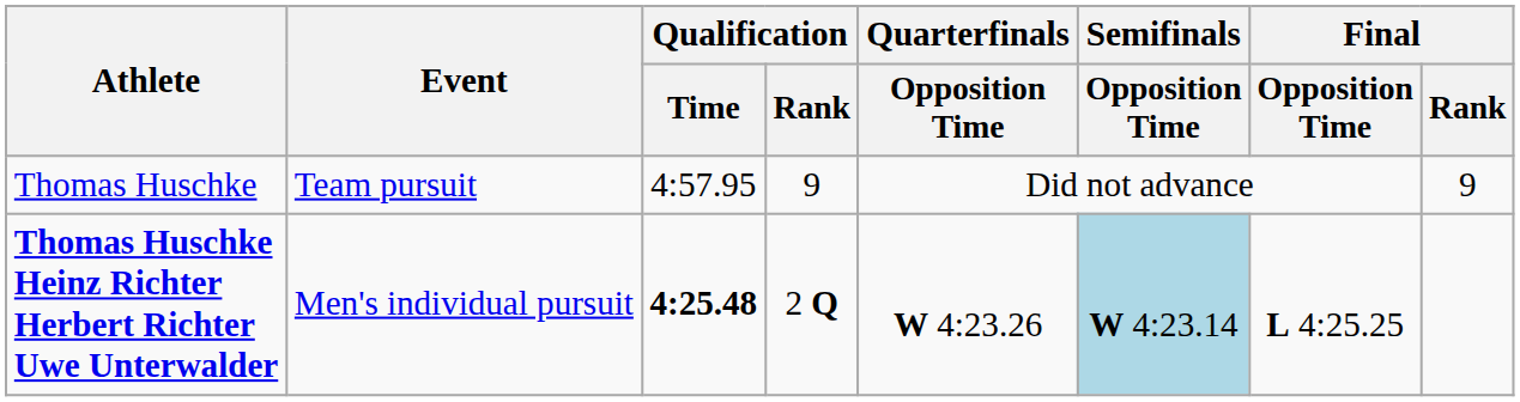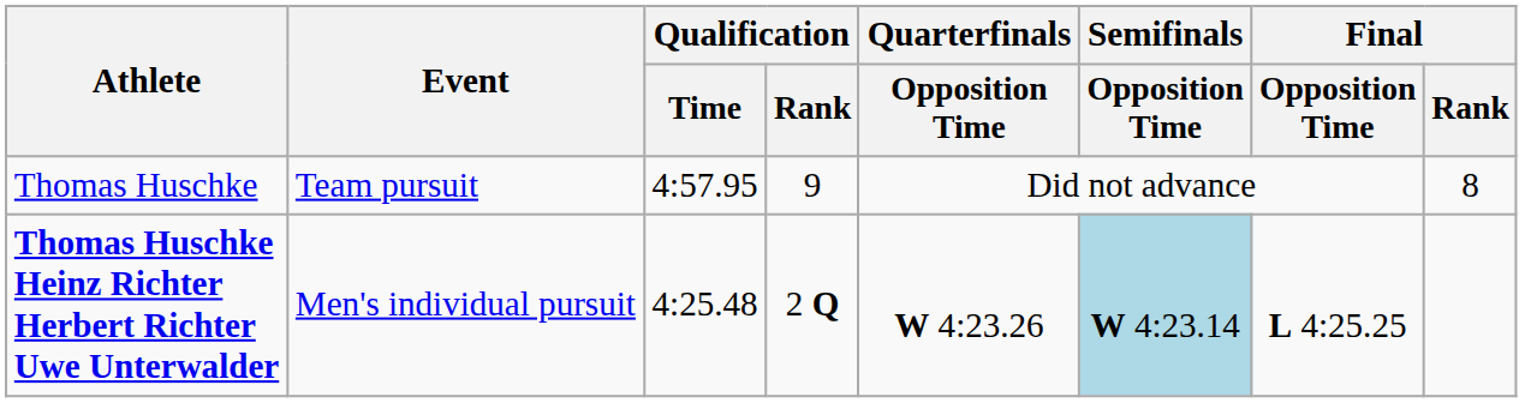Thomas Huschke | Final / Rank: 9 -> 8
Thomas Huschke Heinz Richter Herbert Richter Uwe Unterwalder | Qualification / Time: bold -> normal
